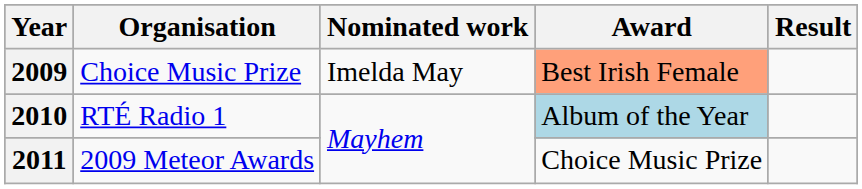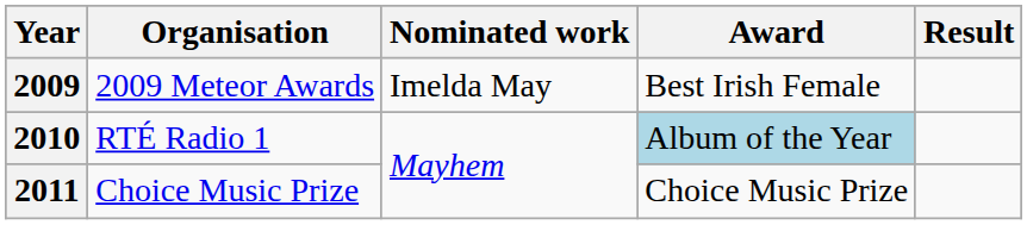2009 | Organisation: Choice Music Prize -> 2009 Meteor Awards
2009 | Award: lightsalmon background -> no background
2011 | Organisation: 2009 Meteor Awards -> Choice Music Prize
